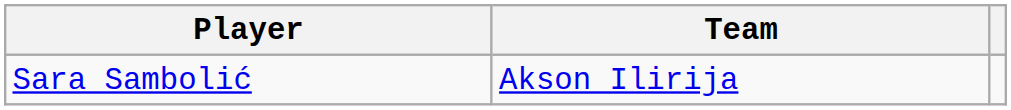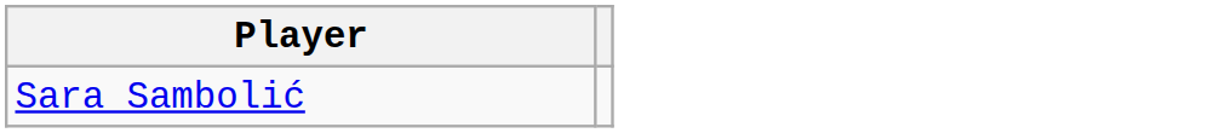- column: Team | Akson Ilirija
